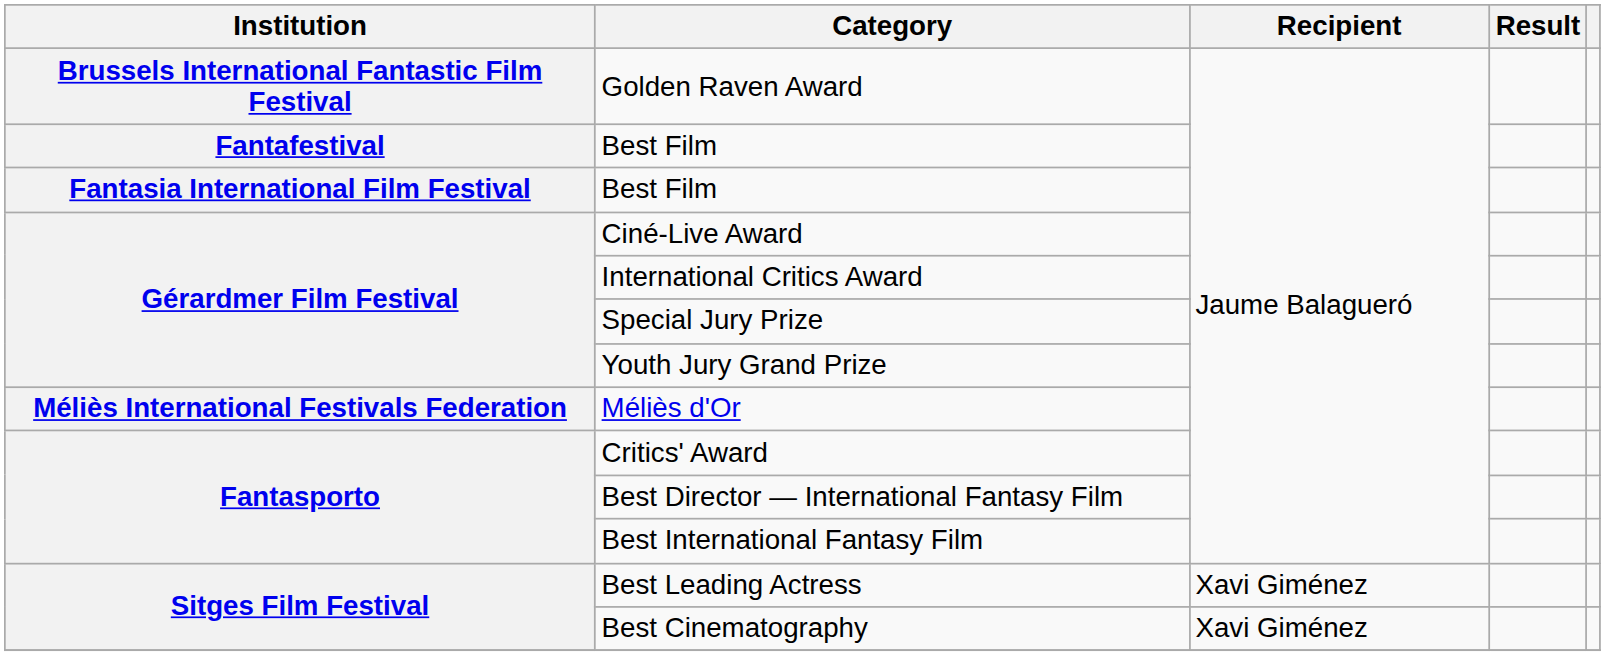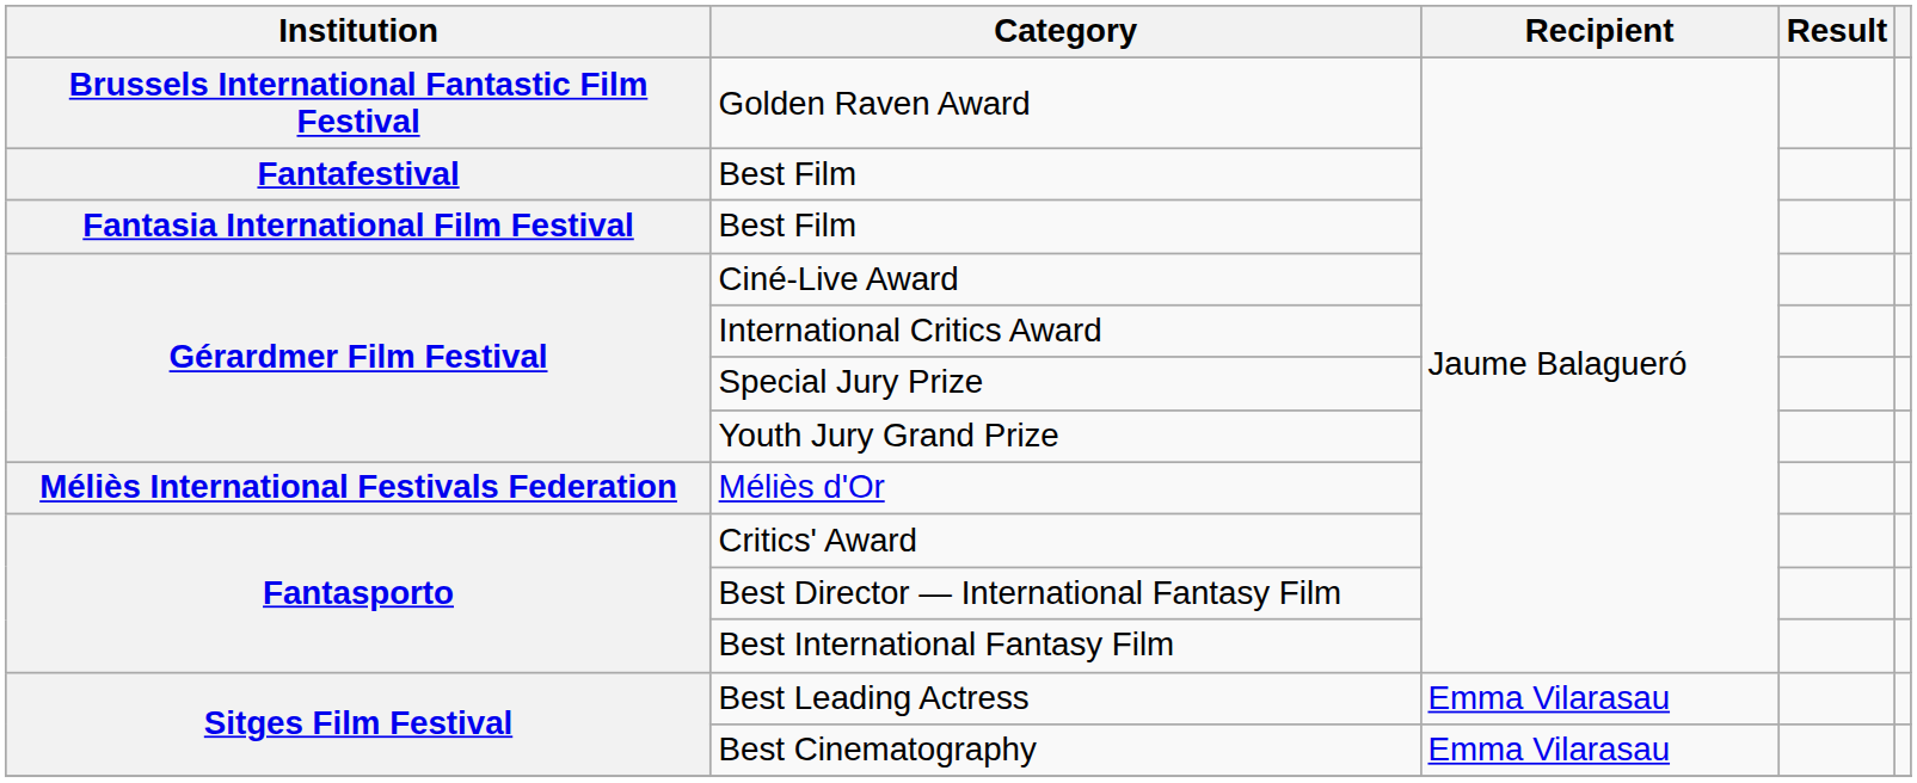Best Leading Actress | Recipient: Xavi Giménez -> Emma Vilarasau
Best Cinematography | Recipient: Xavi Giménez -> Emma Vilarasau
